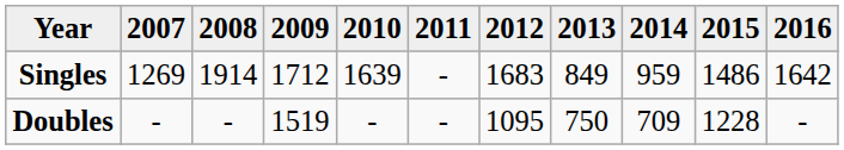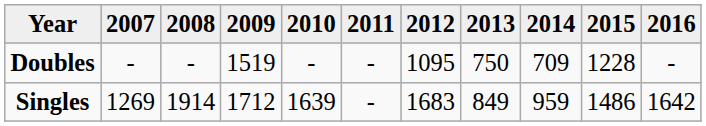rows swapped: Singles <-> Doubles
